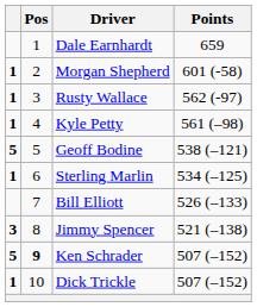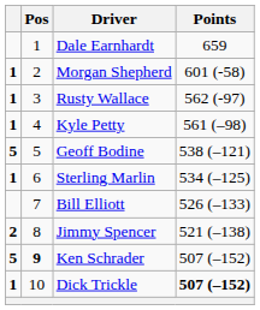Jimmy Spencer | column 1: 3 -> 2
Dick Trickle | Points: normal -> bold
